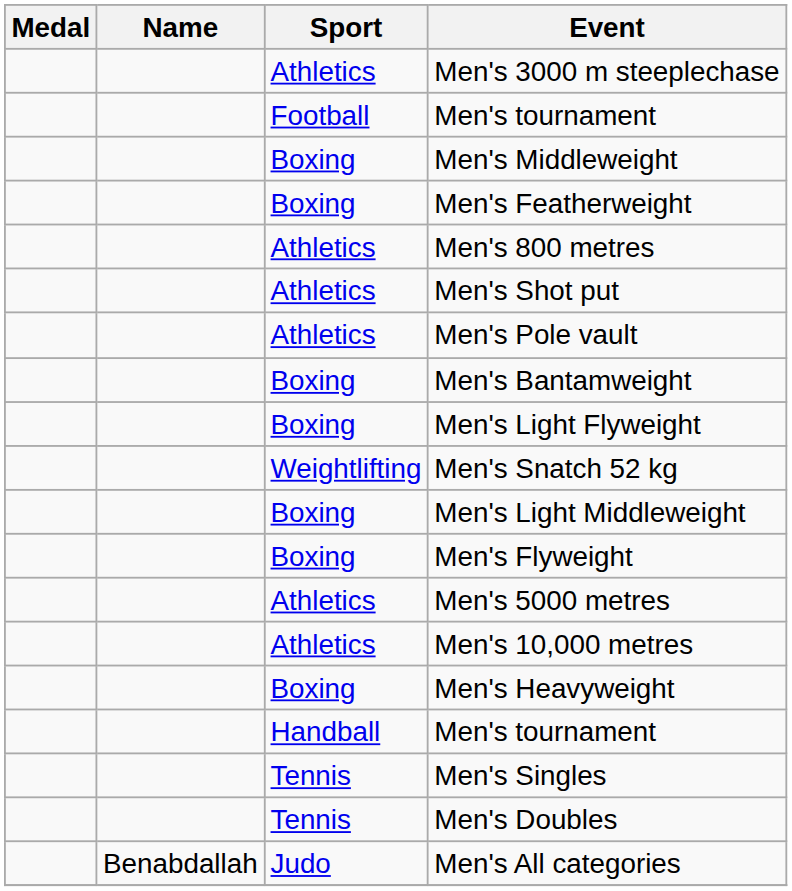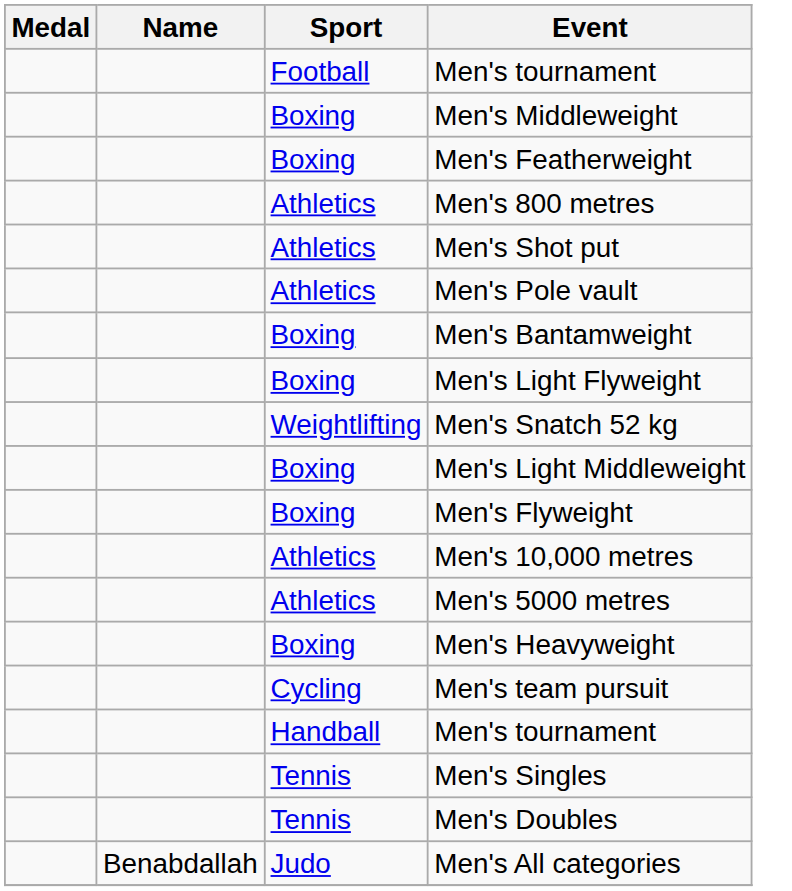- row: Athletics | Men's 3000 m steeplechase
rows swapped: Men's 5000 metres <-> Men's 10,000 metres
+ row: Cycling | Men's team pursuit
